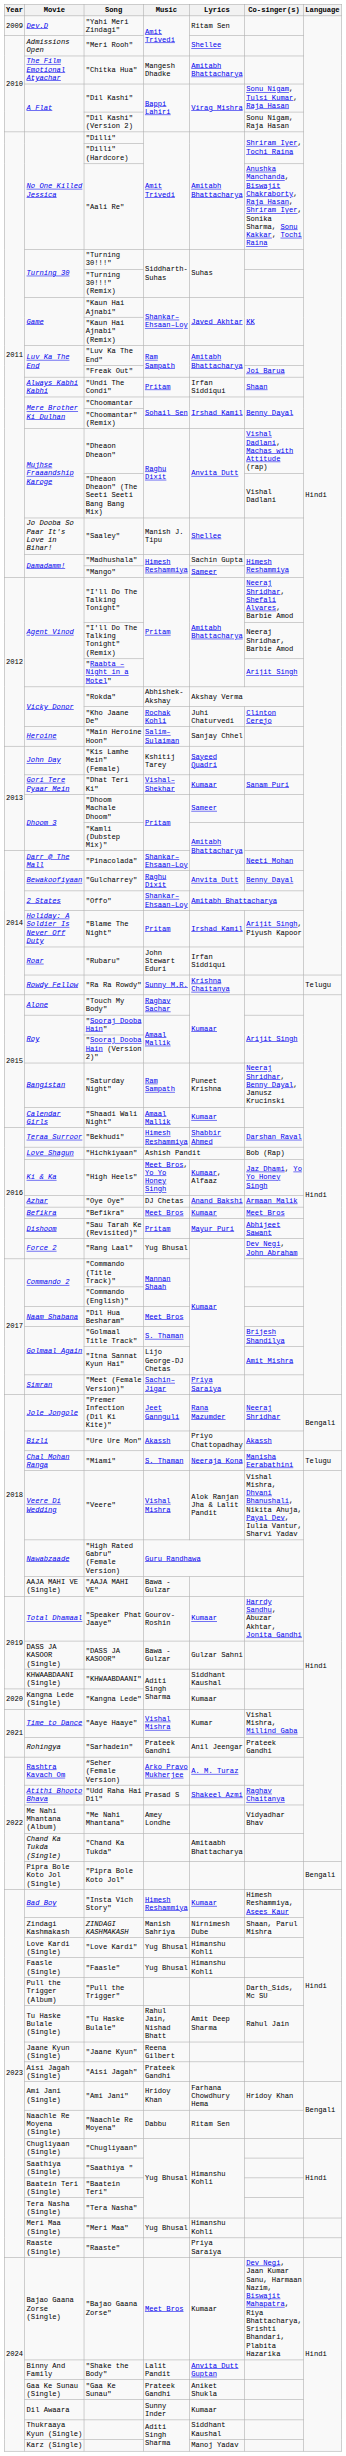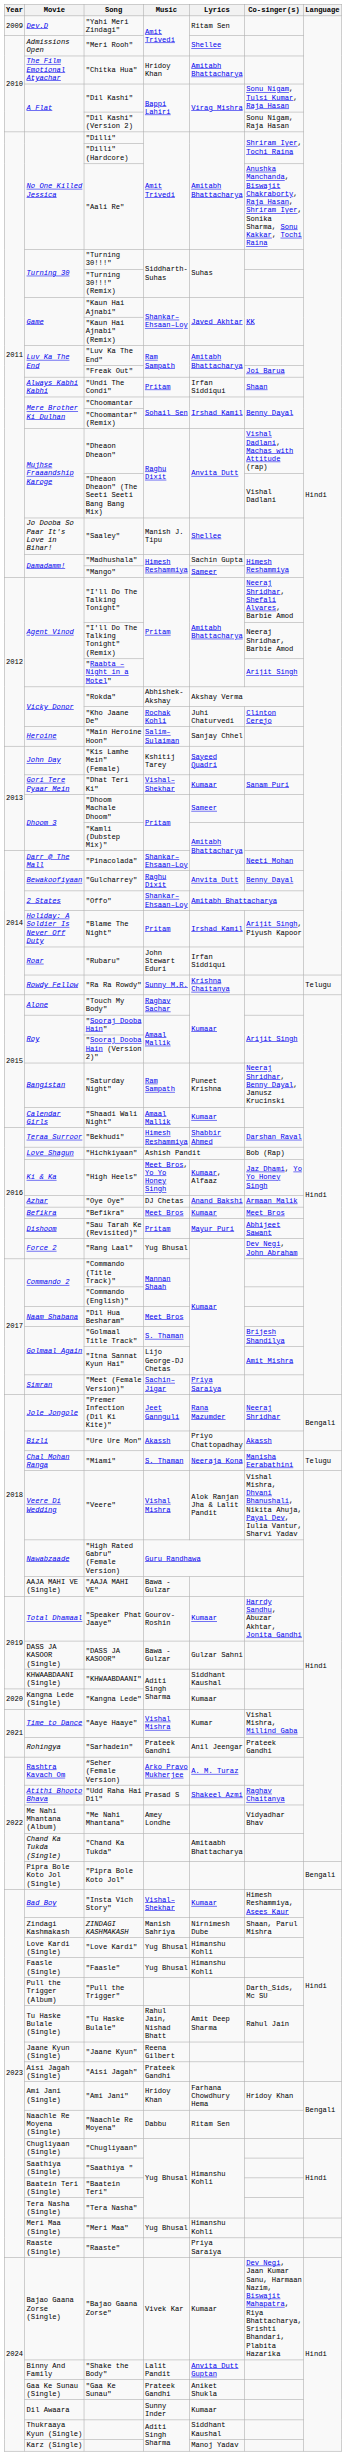"Chitka Hua" | Music: Mangesh Dhadke -> Hridoy Khan
"Insta Vich Story" | Music: Himesh Reshammiya -> Vishal–Shekhar
"Bajao Gaana Zorse" | Music: Meet Bros -> Vivek Kar
